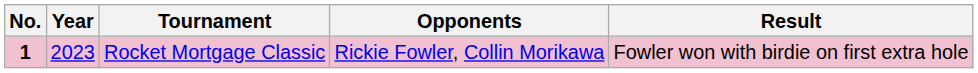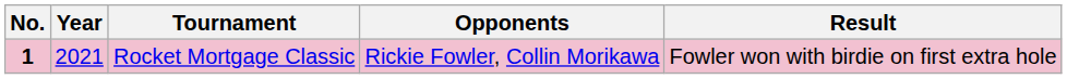Rocket Mortgage Classic | Year: 2023 -> 2021
